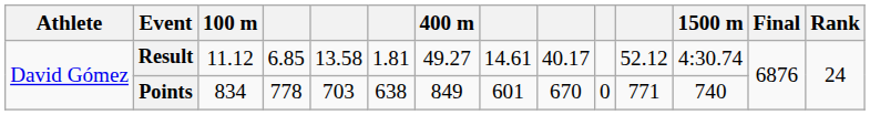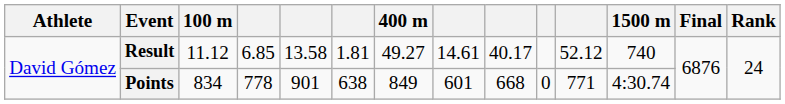Result | 1500 m: 4:30.74 -> 740
Points | column 5: 703 -> 901
Points | column 9: 670 -> 668
Points | 1500 m: 740 -> 4:30.74
